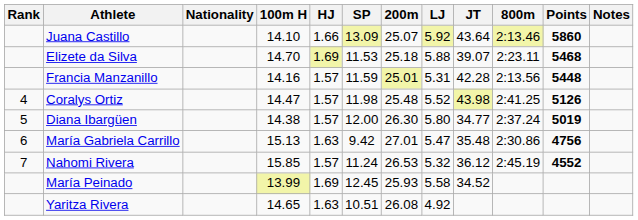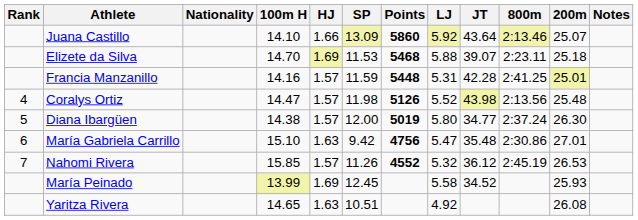columns swapped: 200m <-> Points
Francia Manzanillo | 800m: 2:13.56 -> 2:41.25
Coralys Ortiz | 800m: 2:41.25 -> 2:13.56
María Gabriela Carrillo | 100m H: 15.13 -> 15.10
Nahomi Rivera | SP: 11.24 -> 11.26
